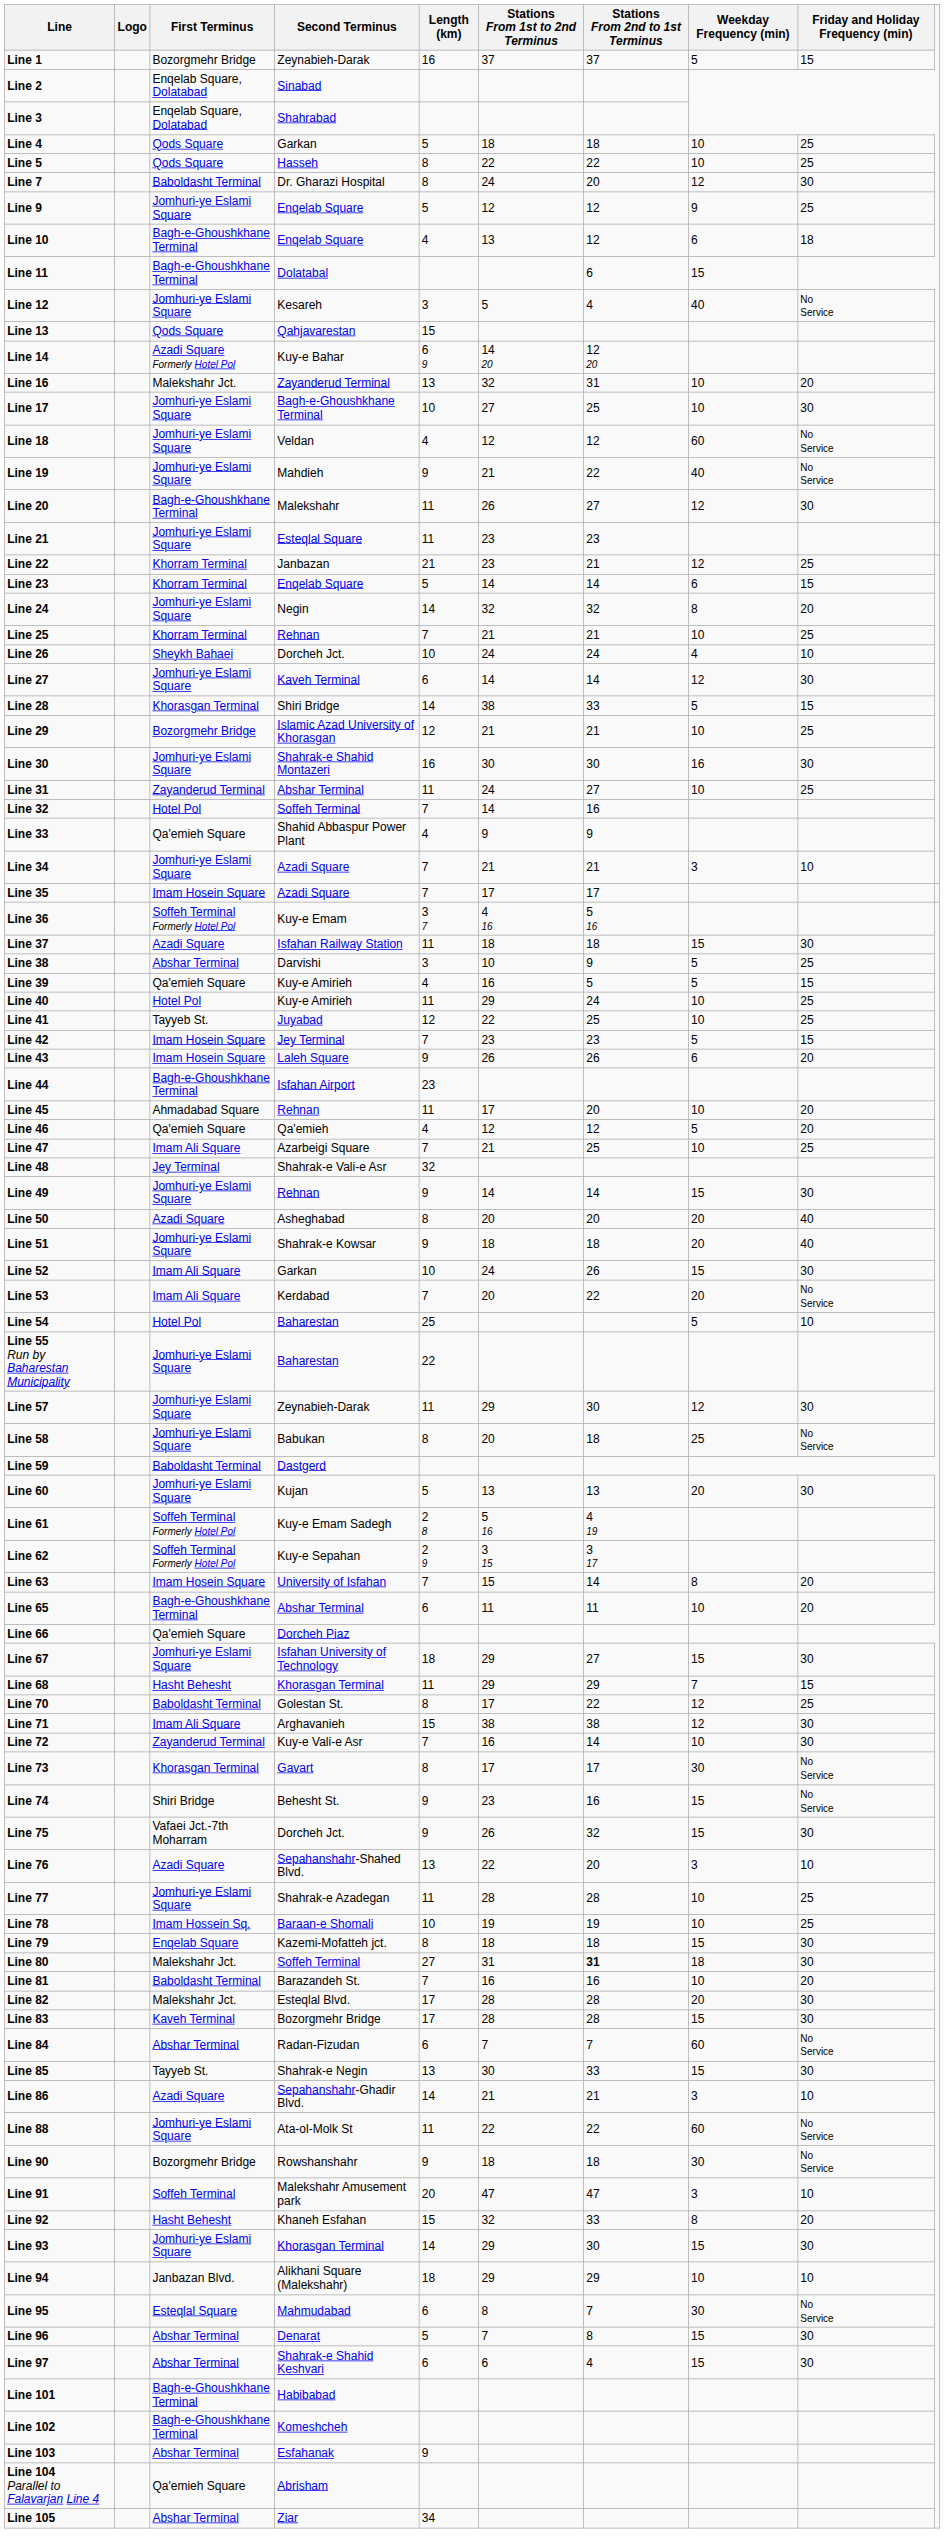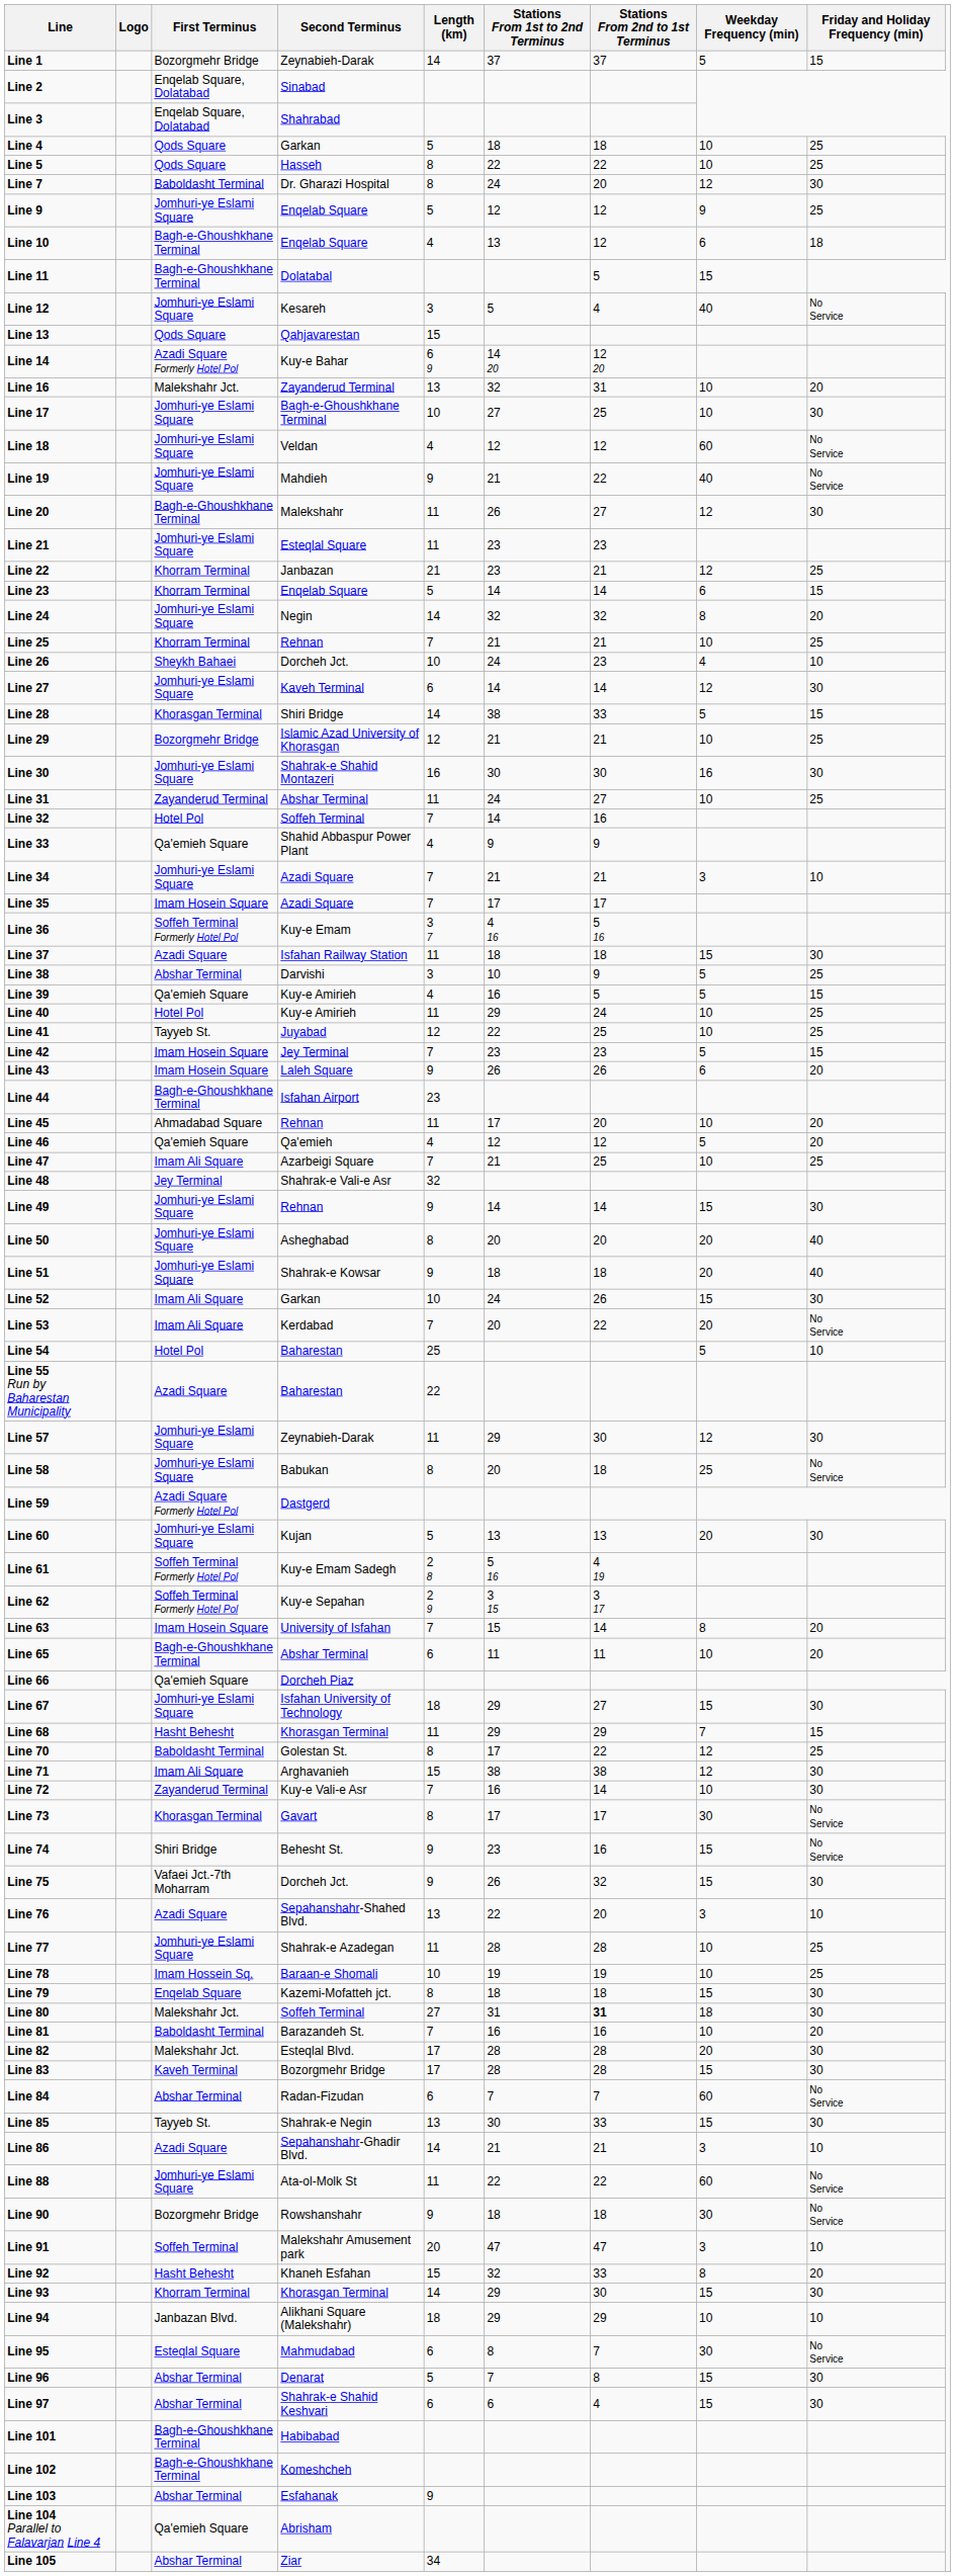Line 1 | Length (km): 16 -> 14
Line 11 | Stations From 2nd to 1st Terminus: 6 -> 5
Line 26 | Stations From 2nd to 1st Terminus: 24 -> 23
Line 50 | First Terminus: Azadi Square -> Jomhuri-ye Eslami Square
Line 55 Run by Baharestan Municipality | First Terminus: Jomhuri-ye Eslami Square -> Azadi Square
Line 59 | First Terminus: Baboldasht Terminal -> Azadi Square Formerly Hotel Pol
Line 93 | First Terminus: Jomhuri-ye Eslami Square -> Khorram Terminal
